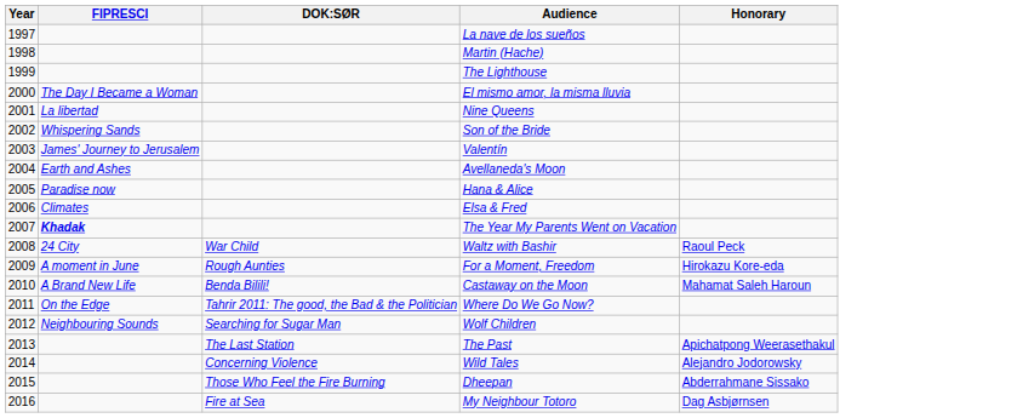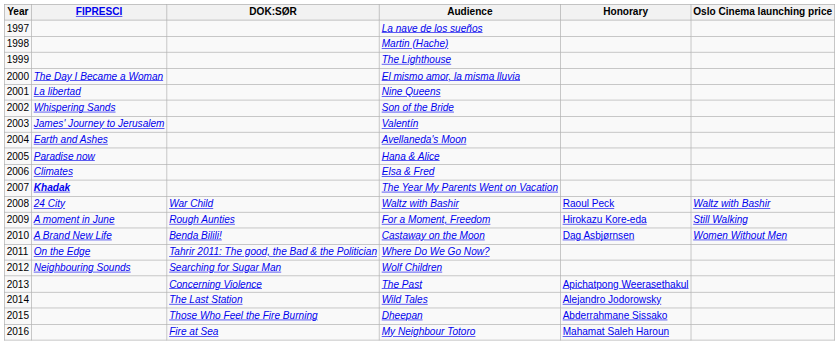+ column: Oslo Cinema launching price | Waltz with Bashir | Still Walking | Women Without Men
Castaway on the Moon | Honorary: Mahamat Saleh Haroun -> Dag Asbjørnsen
The Past | DOK:SØR: The Last Station -> Concerning Violence
Wild Tales | DOK:SØR: Concerning Violence -> The Last Station
My Neighbour Totoro | Honorary: Dag Asbjørnsen -> Mahamat Saleh Haroun
